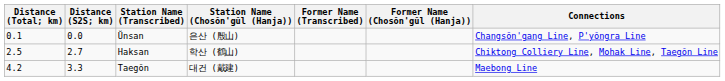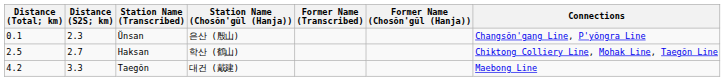Ŭnsan | Distance (S2S; km): 0.0 -> 2.3
